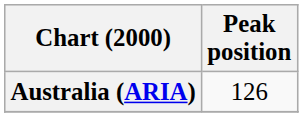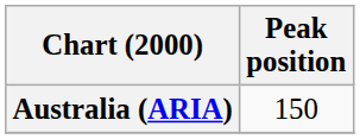Australia (ARIA) | Peak position: 126 -> 150
